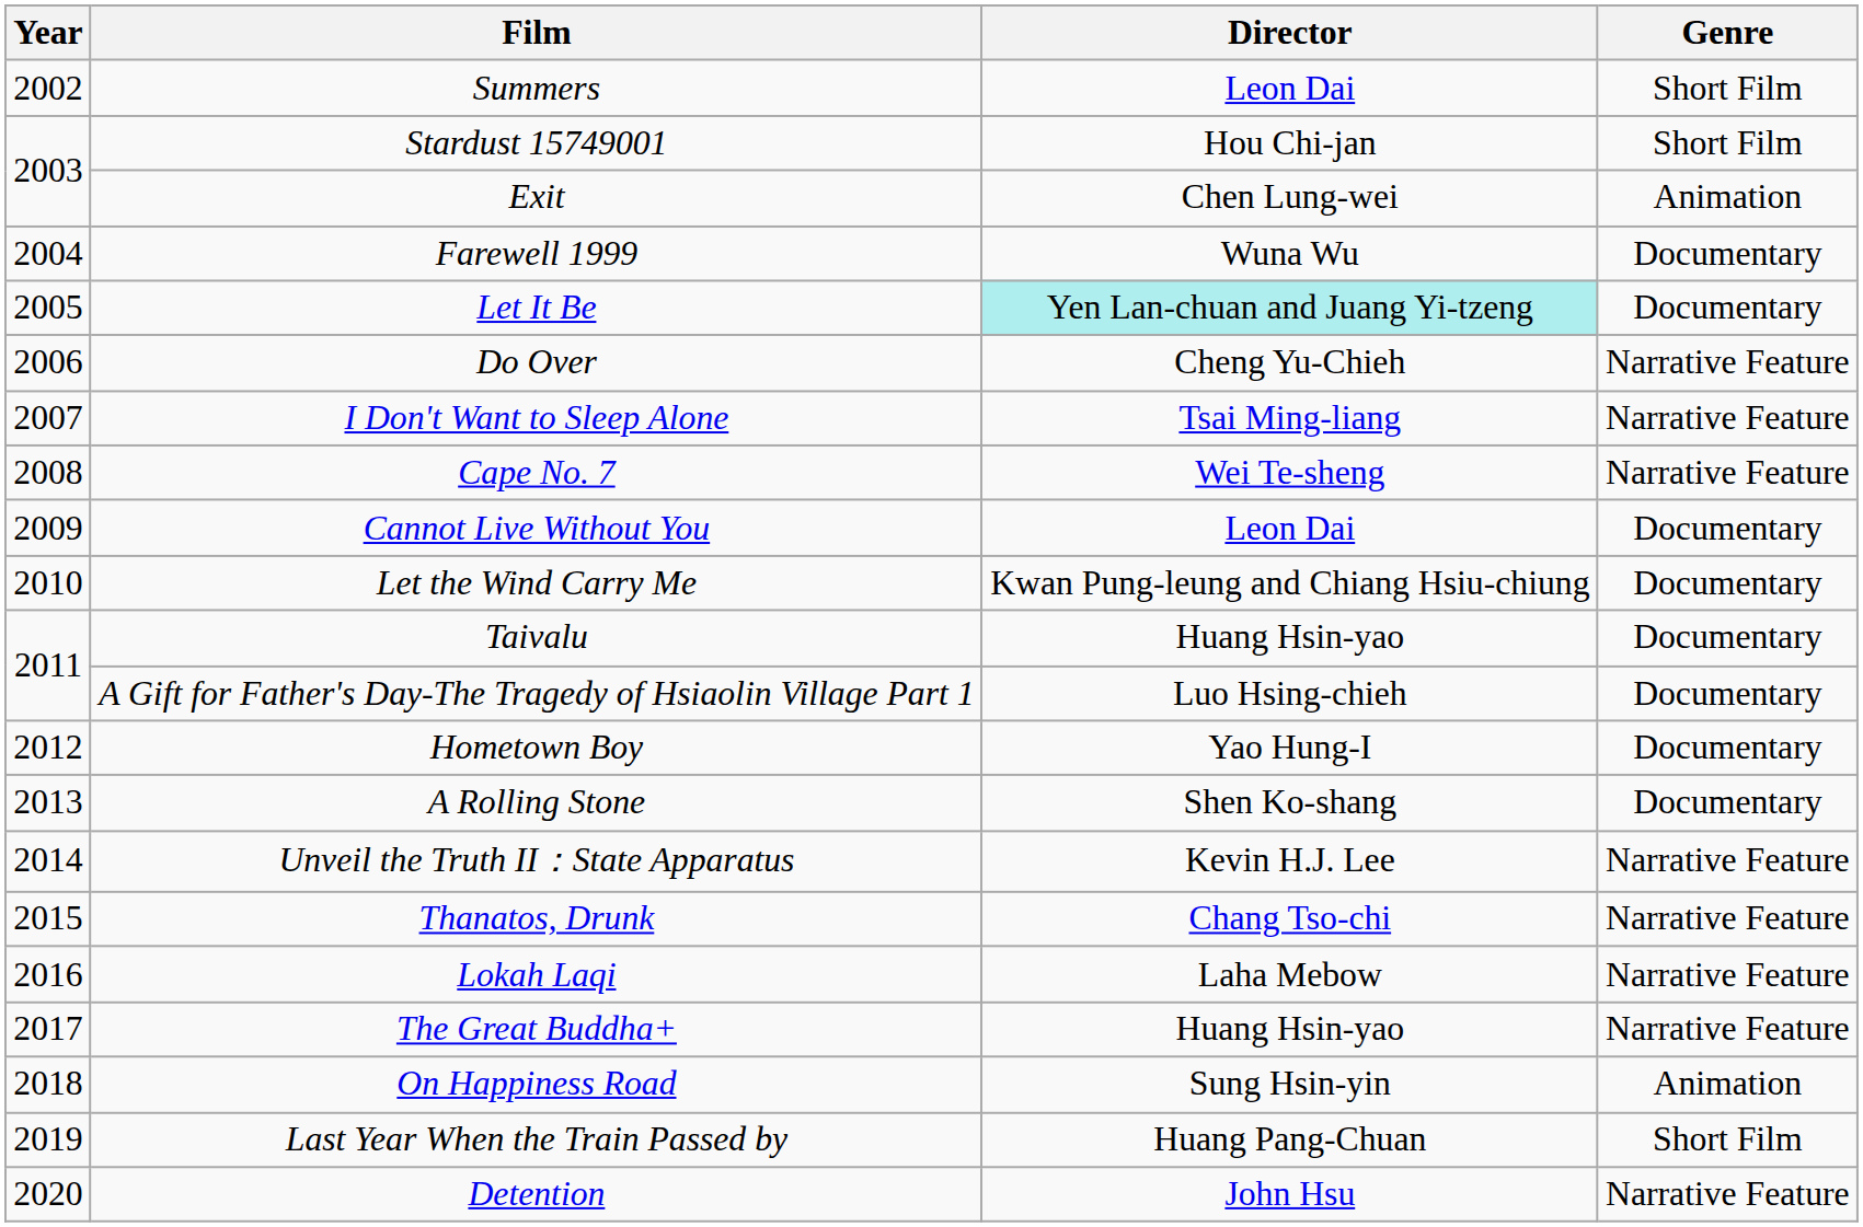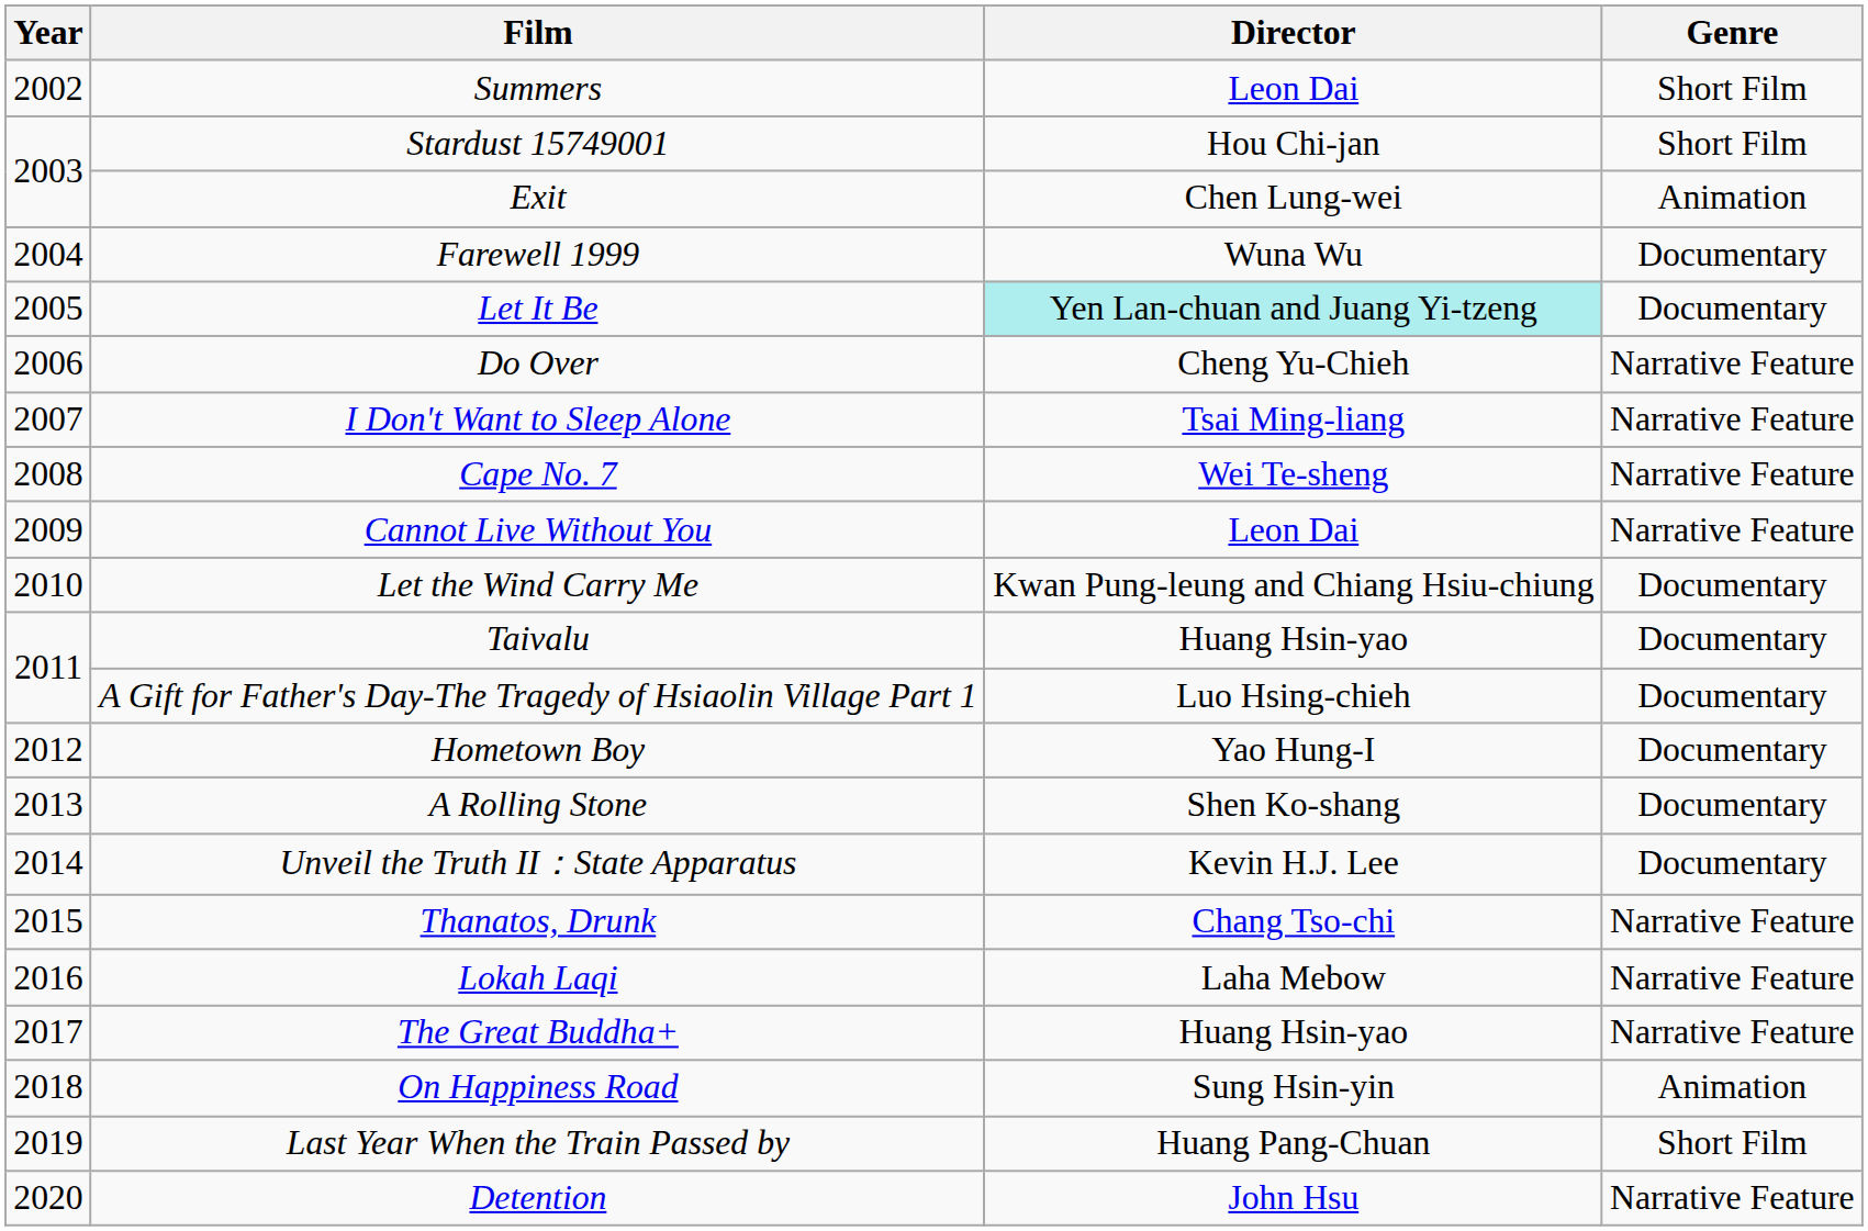Cannot Live Without You | Genre: Documentary -> Narrative Feature
Unveil the Truth II：State Apparatus | Genre: Narrative Feature -> Documentary
